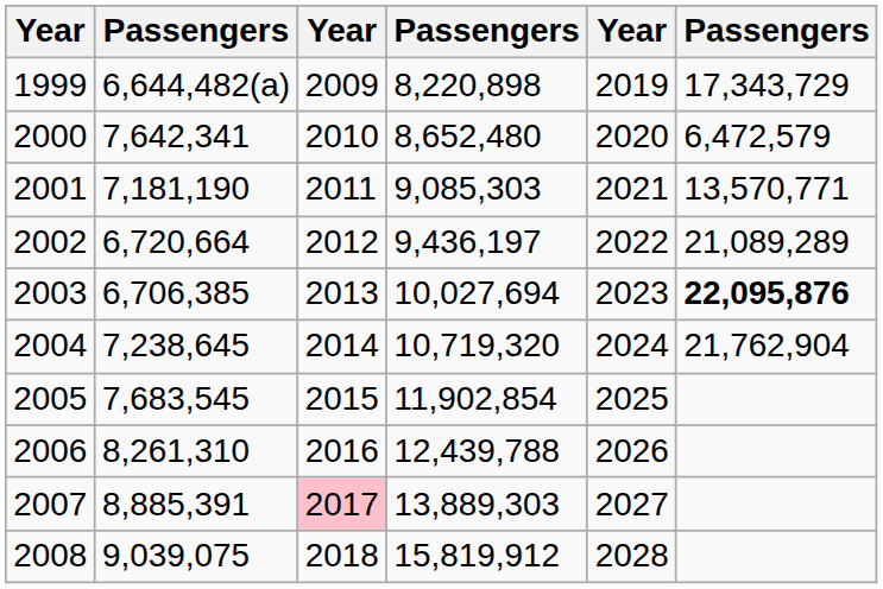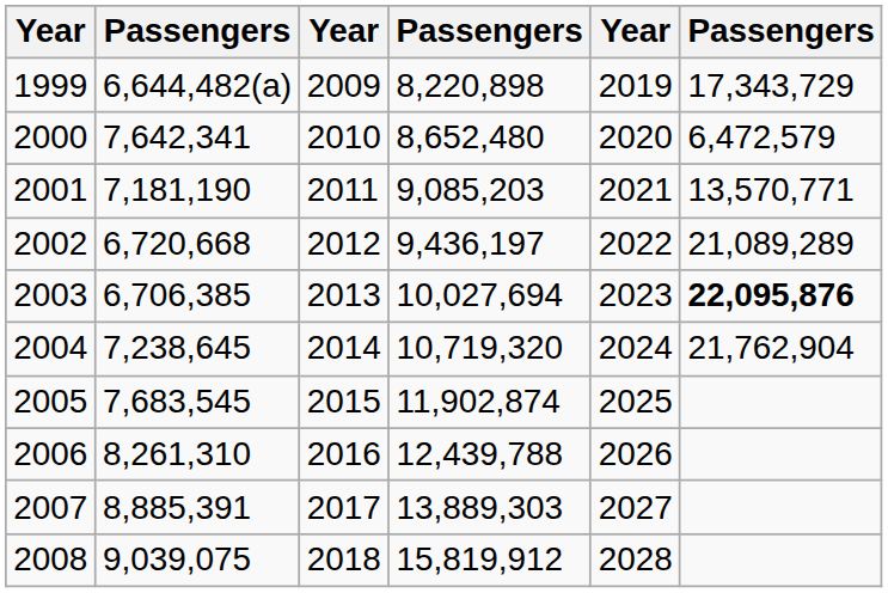2001 | column 4: 9,085,303 -> 9,085,203
2002 | column 2: 6,720,664 -> 6,720,668
2005 | column 4: 11,902,854 -> 11,902,874
2007 | column 3: pink background -> no background
